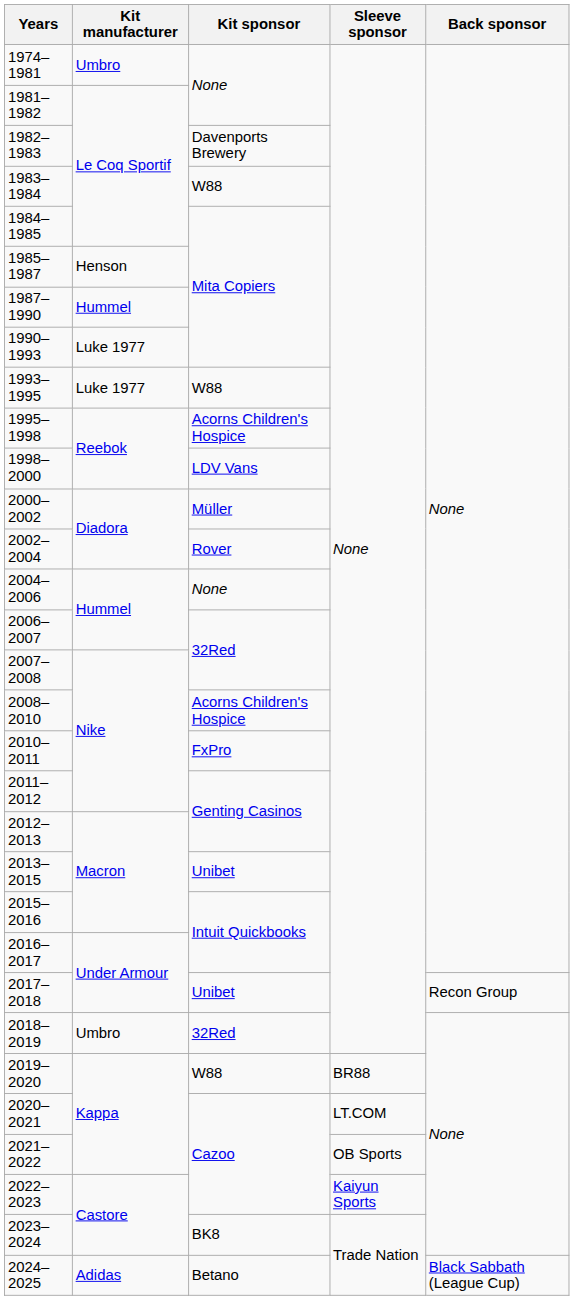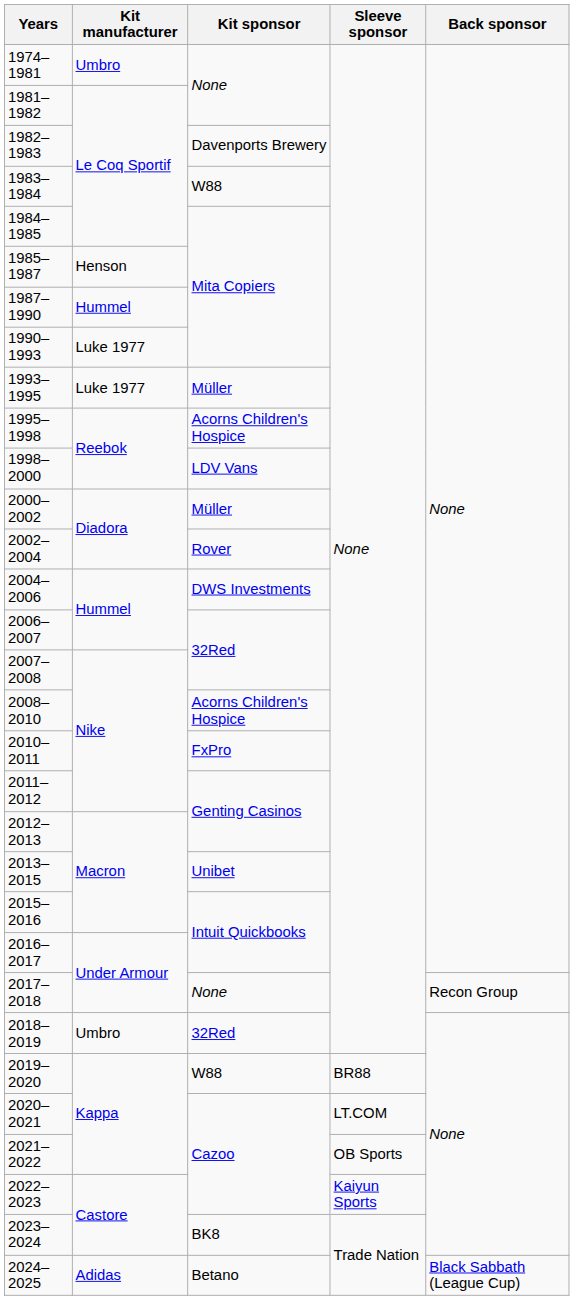1993–1995 | Kit sponsor: W88 -> Müller
2004–2006 | Kit sponsor: None -> DWS Investments
2017–2018 | Kit sponsor: Unibet -> None
